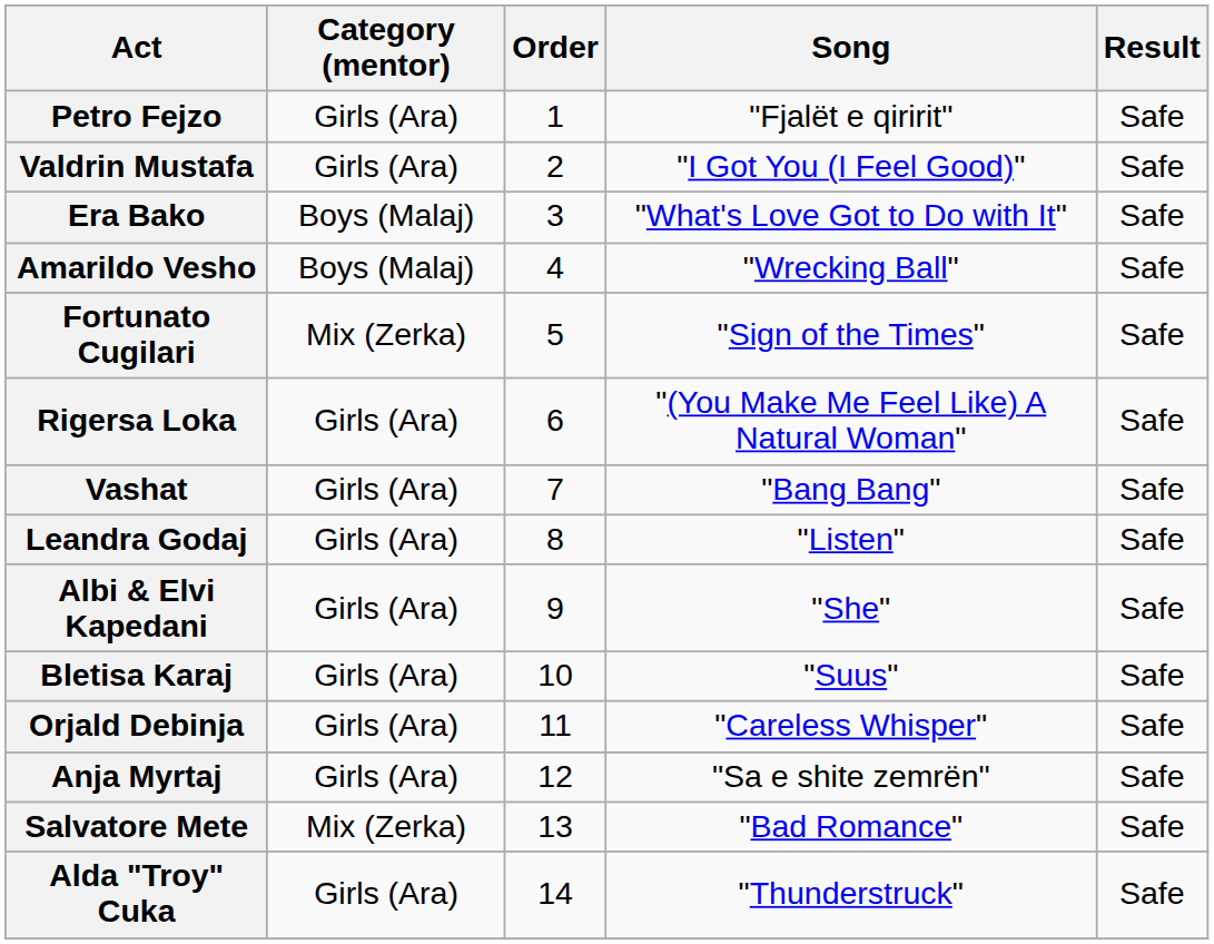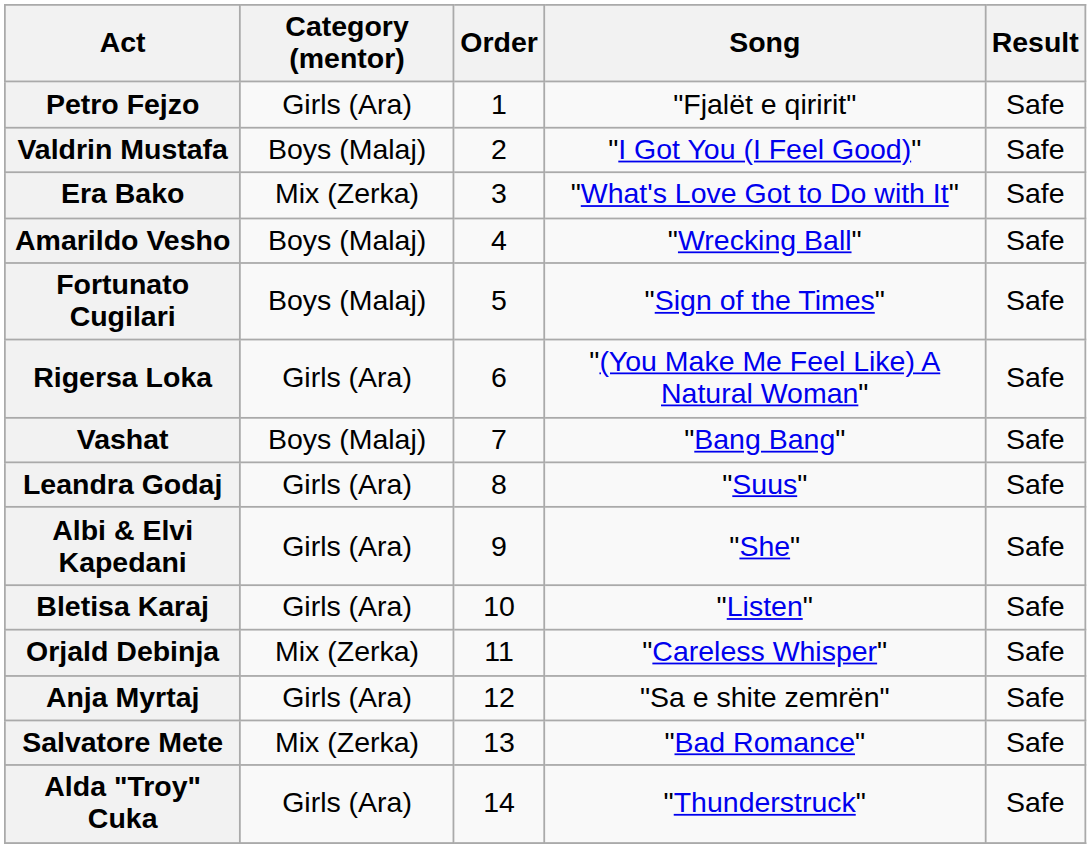Valdrin Mustafa | Category (mentor): Girls (Ara) -> Boys (Malaj)
Era Bako | Category (mentor): Boys (Malaj) -> Mix (Zerka)
Fortunato Cugilari | Category (mentor): Mix (Zerka) -> Boys (Malaj)
Vashat | Category (mentor): Girls (Ara) -> Boys (Malaj)
Leandra Godaj | Song: "Listen" -> "Suus"
Bletisa Karaj | Song: "Suus" -> "Listen"
Orjald Debinja | Category (mentor): Girls (Ara) -> Mix (Zerka)
